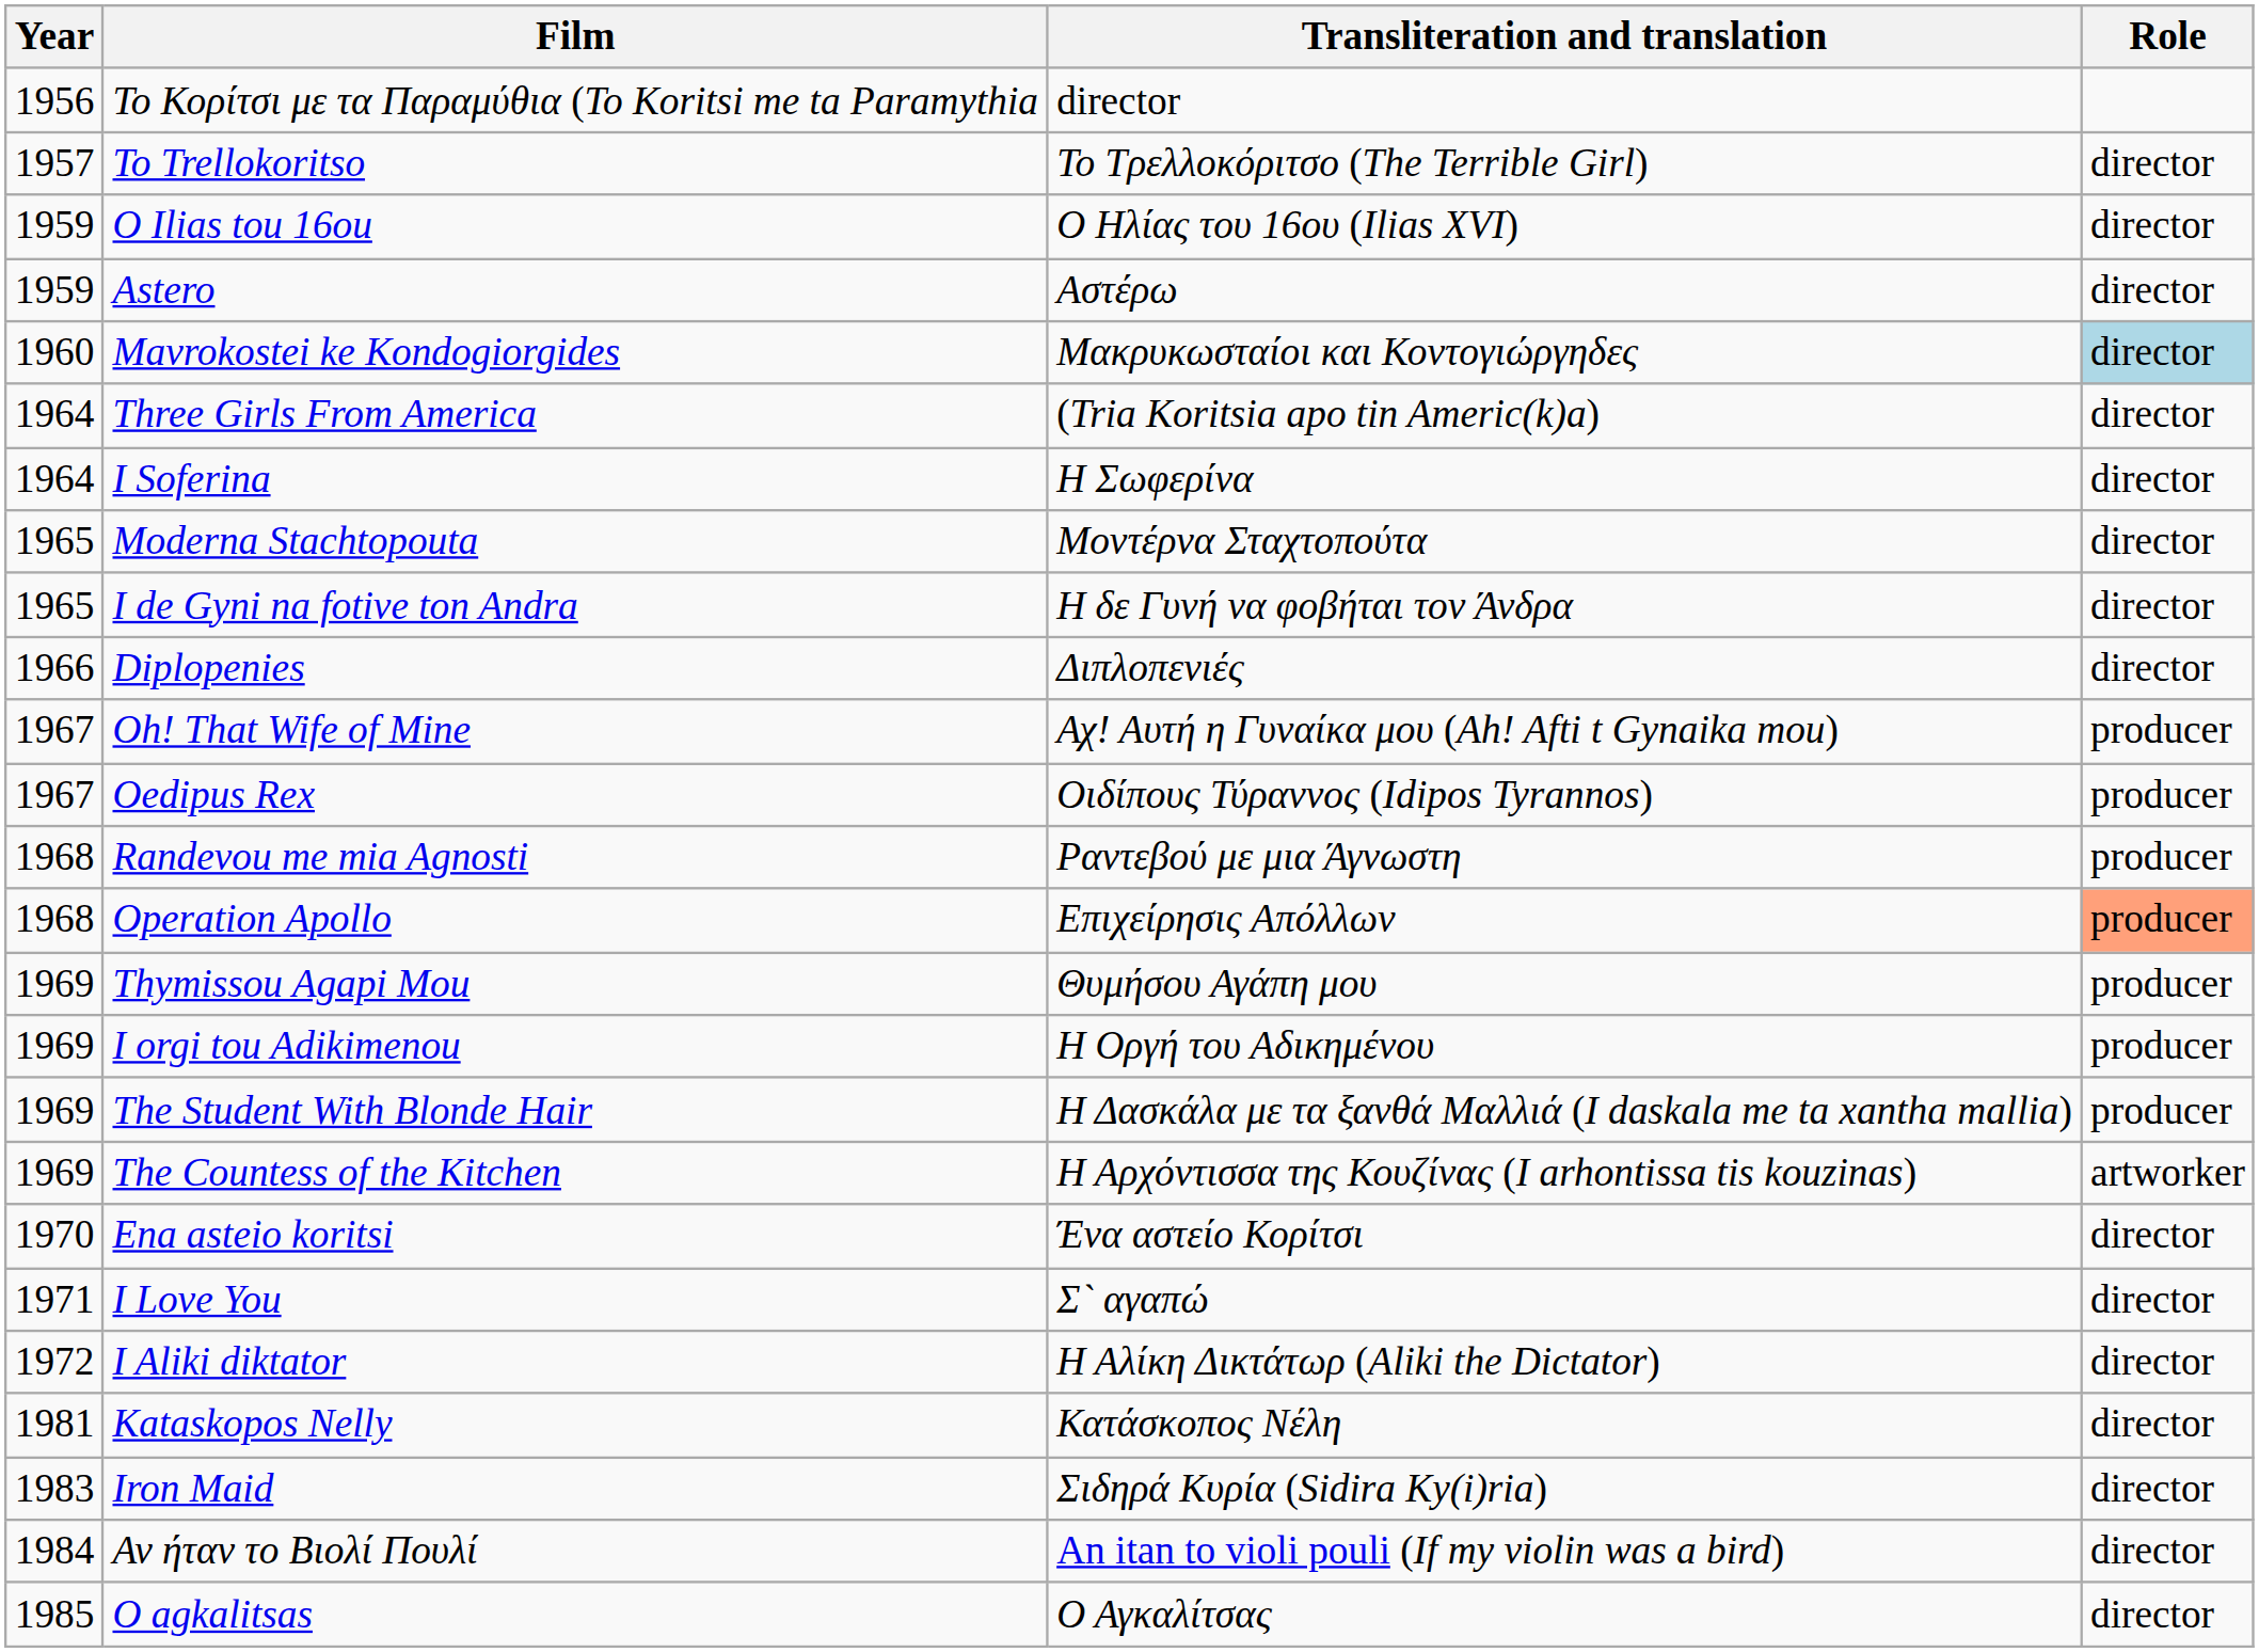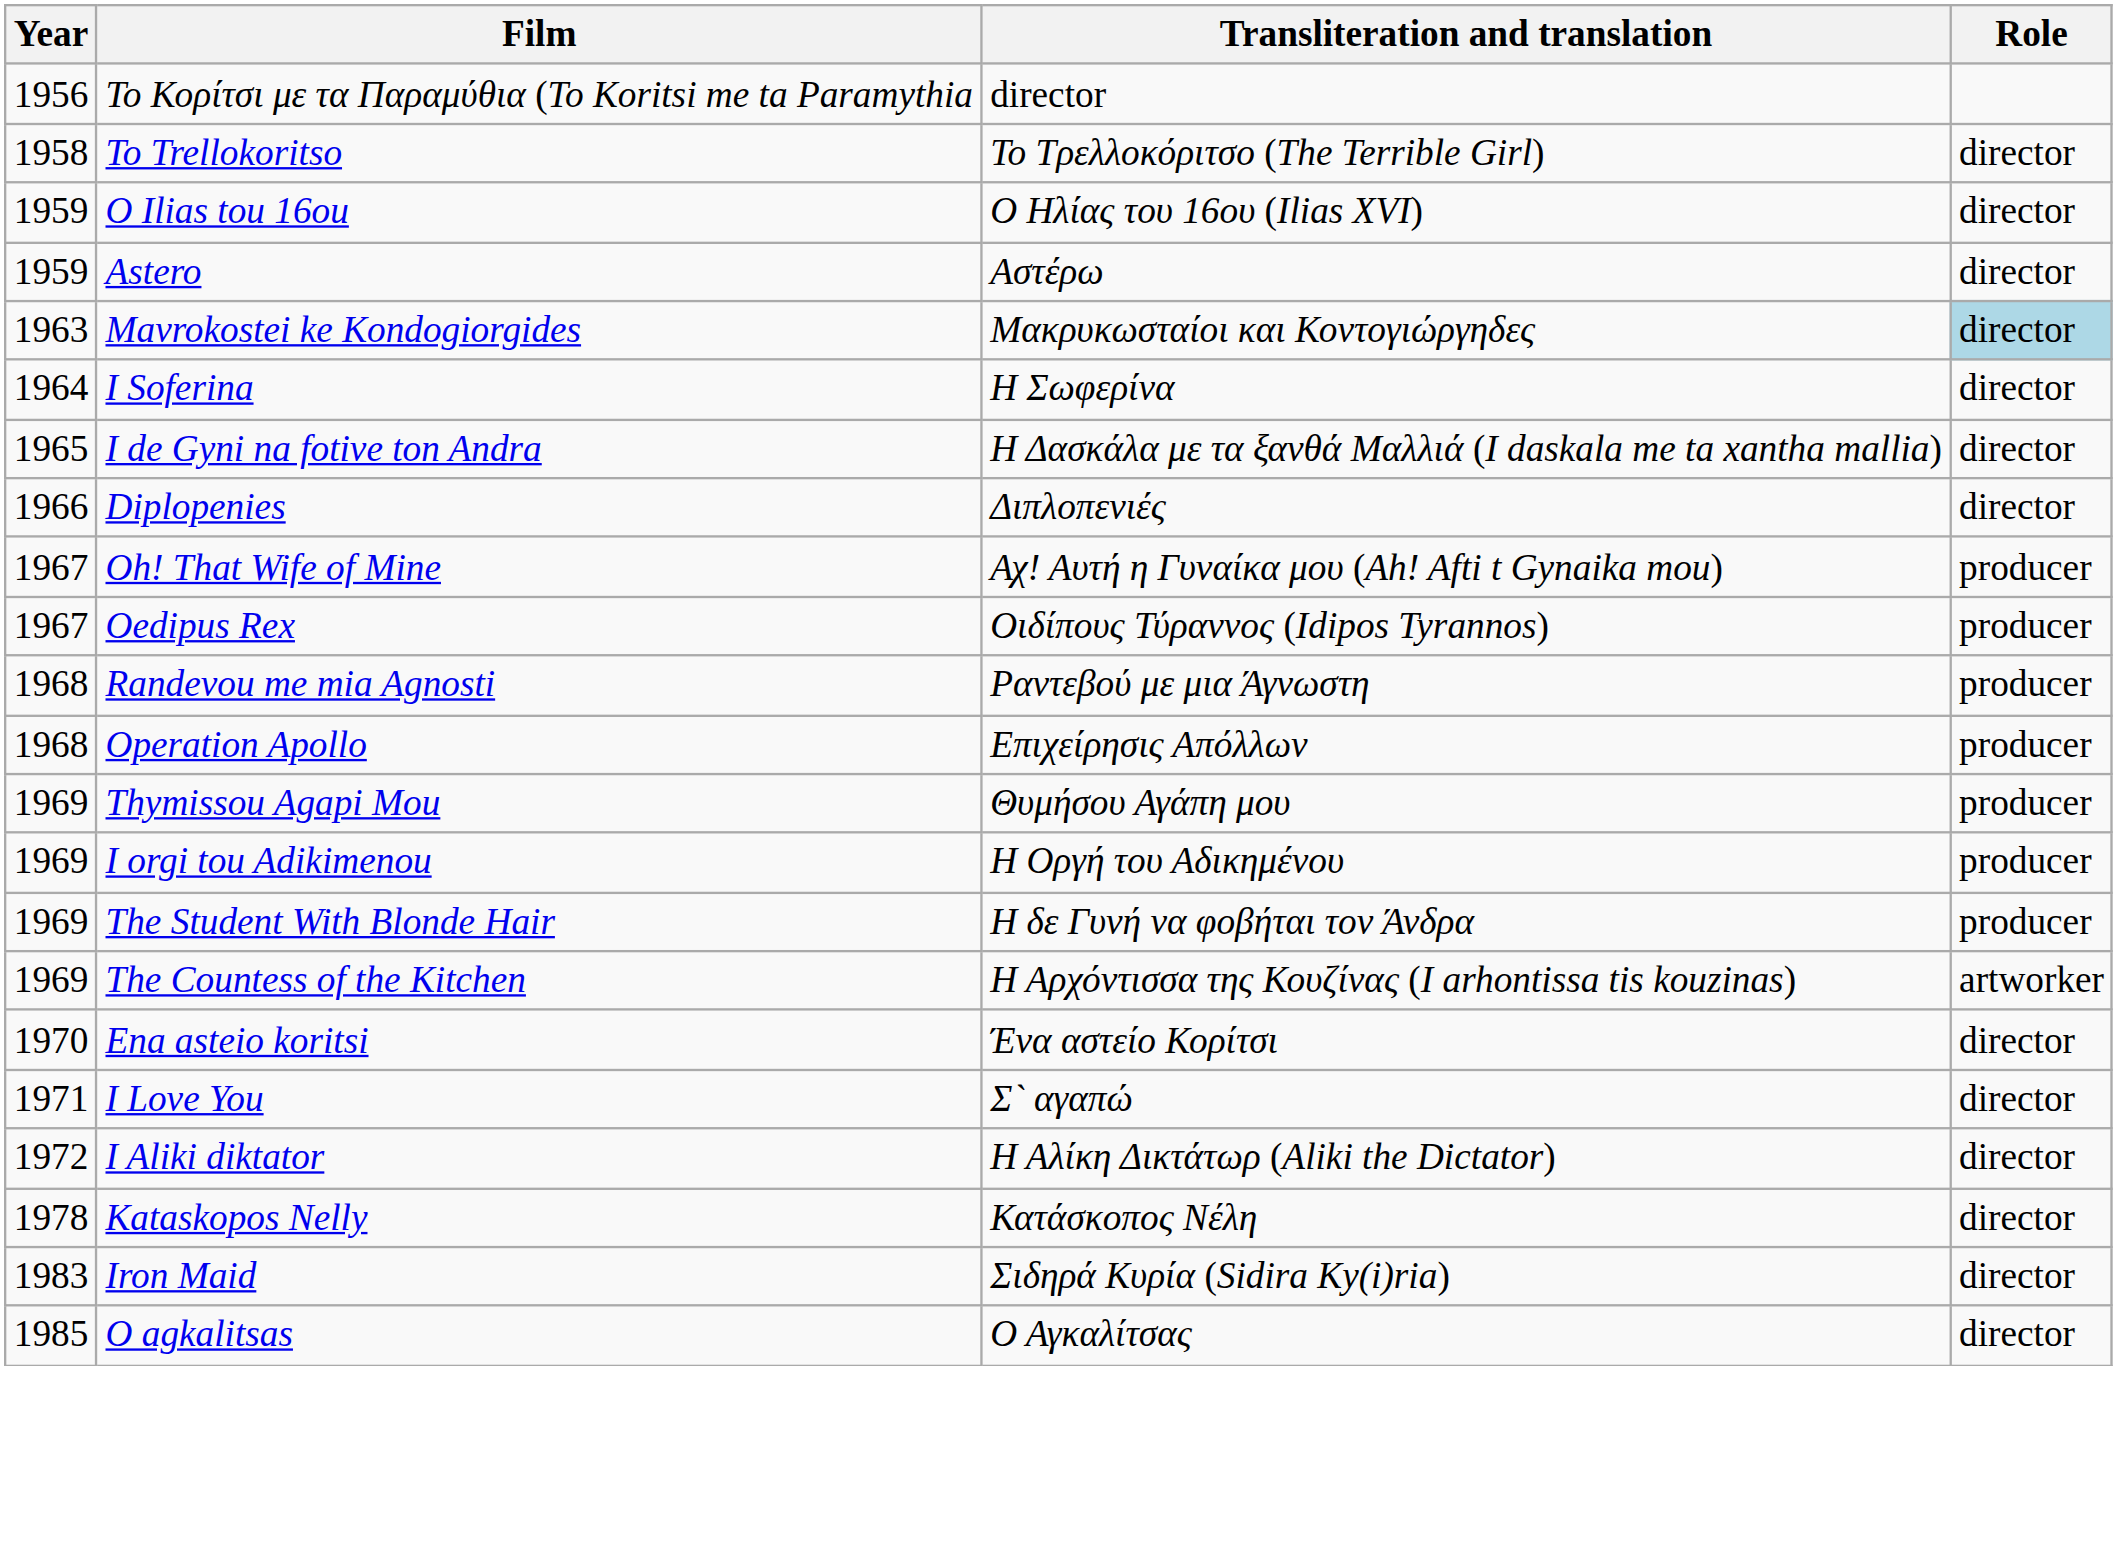To Trellokoritso | Year: 1957 -> 1958
Mavrokostei ke Kondogiorgides | Year: 1960 -> 1963
- row: 1964 | Three Girls From America | (Tria Koritsia apo tin Americ(k)a) | director
- row: 1965 | Moderna Stachtopouta | Μοντέρνα Σταχτοπούτα | director
I de Gyni na fotive ton Andra | Transliteration and translation: Η δε Γυνή να φοβήται τον Άνδρα -> Η Δασκάλα με τα ξανθά Μαλλιά (I daskala me ta xantha mallia)
Operation Apollo | Role: lightsalmon background -> no background
The Student With Blonde Hair | Transliteration and translation: Η Δασκάλα με τα ξανθά Μαλλιά (I daskala me ta xantha mallia) -> Η δε Γυνή να φοβήται τον Άνδρα
Kataskopos Nelly | Year: 1981 -> 1978
- row: 1984 | Αν ήταν το Βιολί Πουλί | An itan to violi pouli (If my violin was a bird) | director
